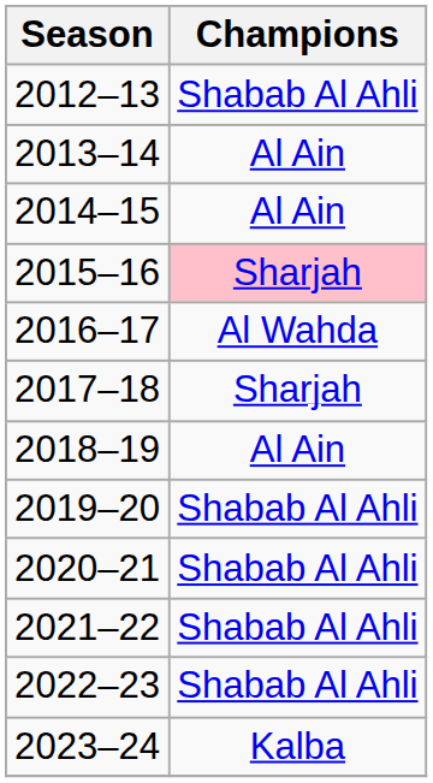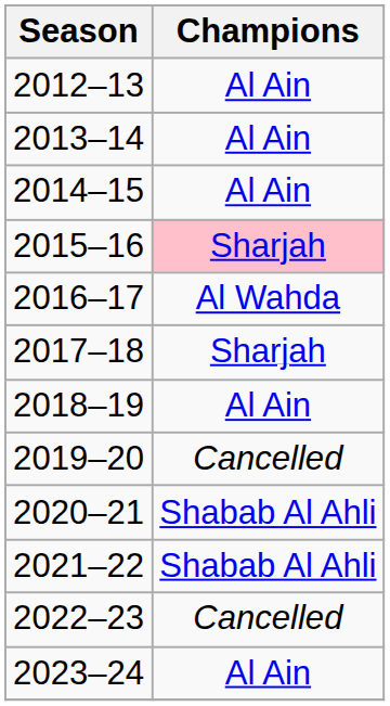2012–13 | Champions: Shabab Al Ahli -> Al Ain
2019–20 | Champions: Shabab Al Ahli -> Cancelled
2022–23 | Champions: Shabab Al Ahli -> Cancelled
2023–24 | Champions: Kalba -> Al Ain
